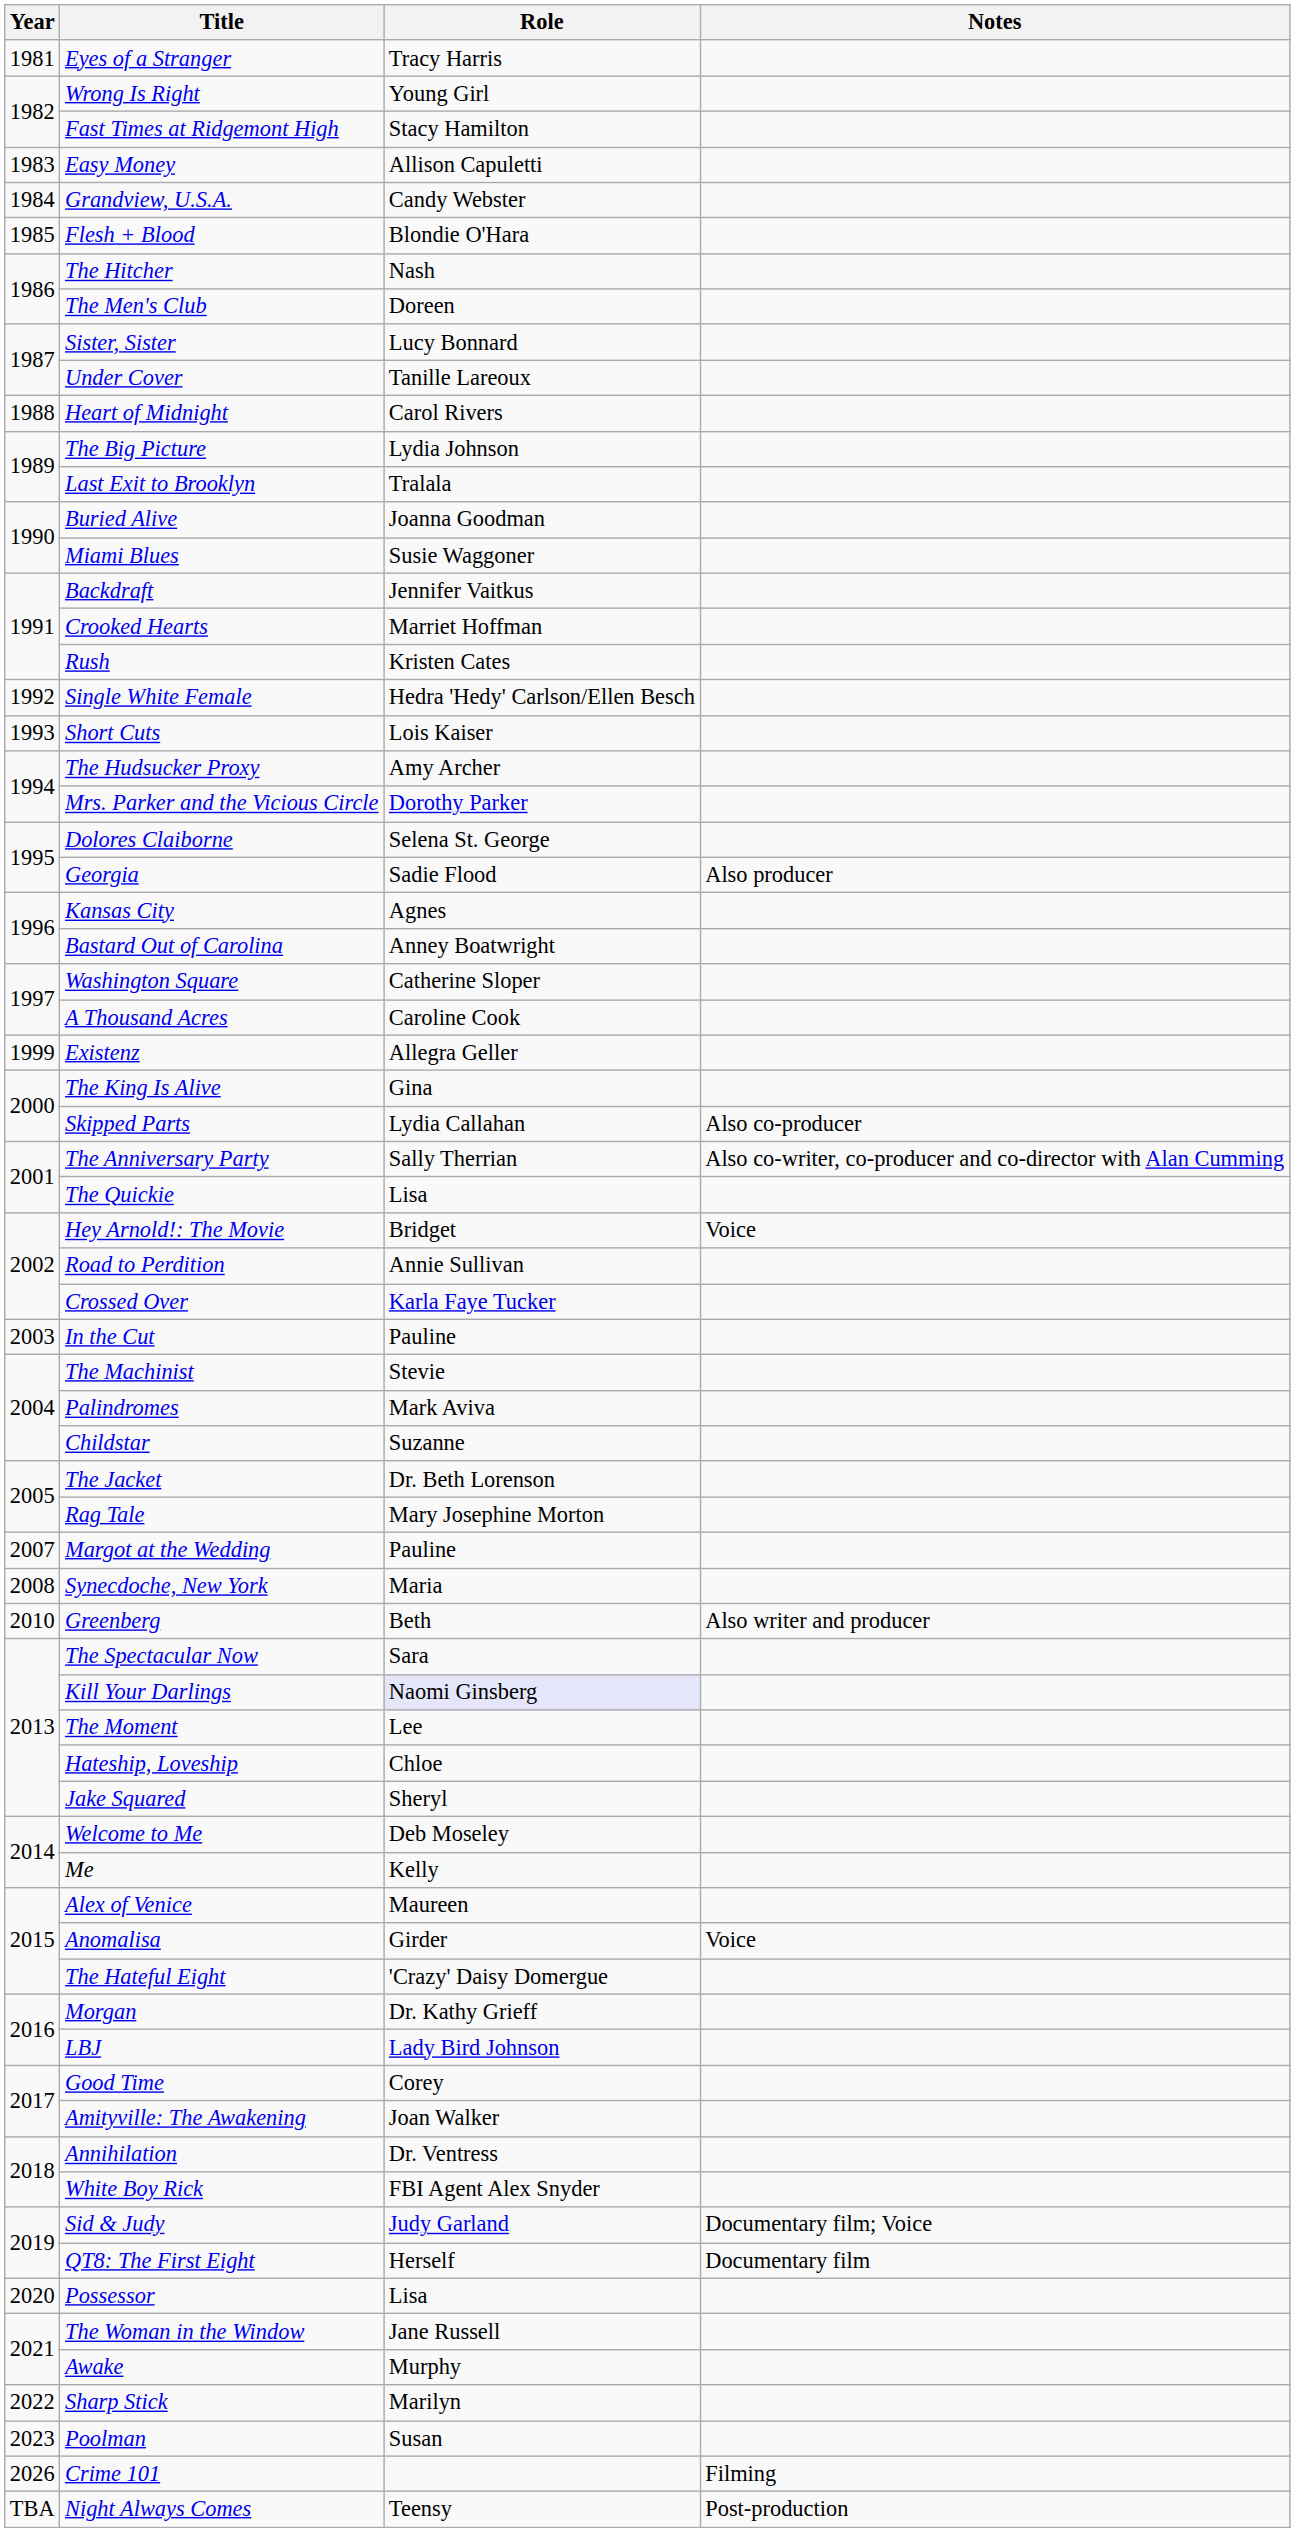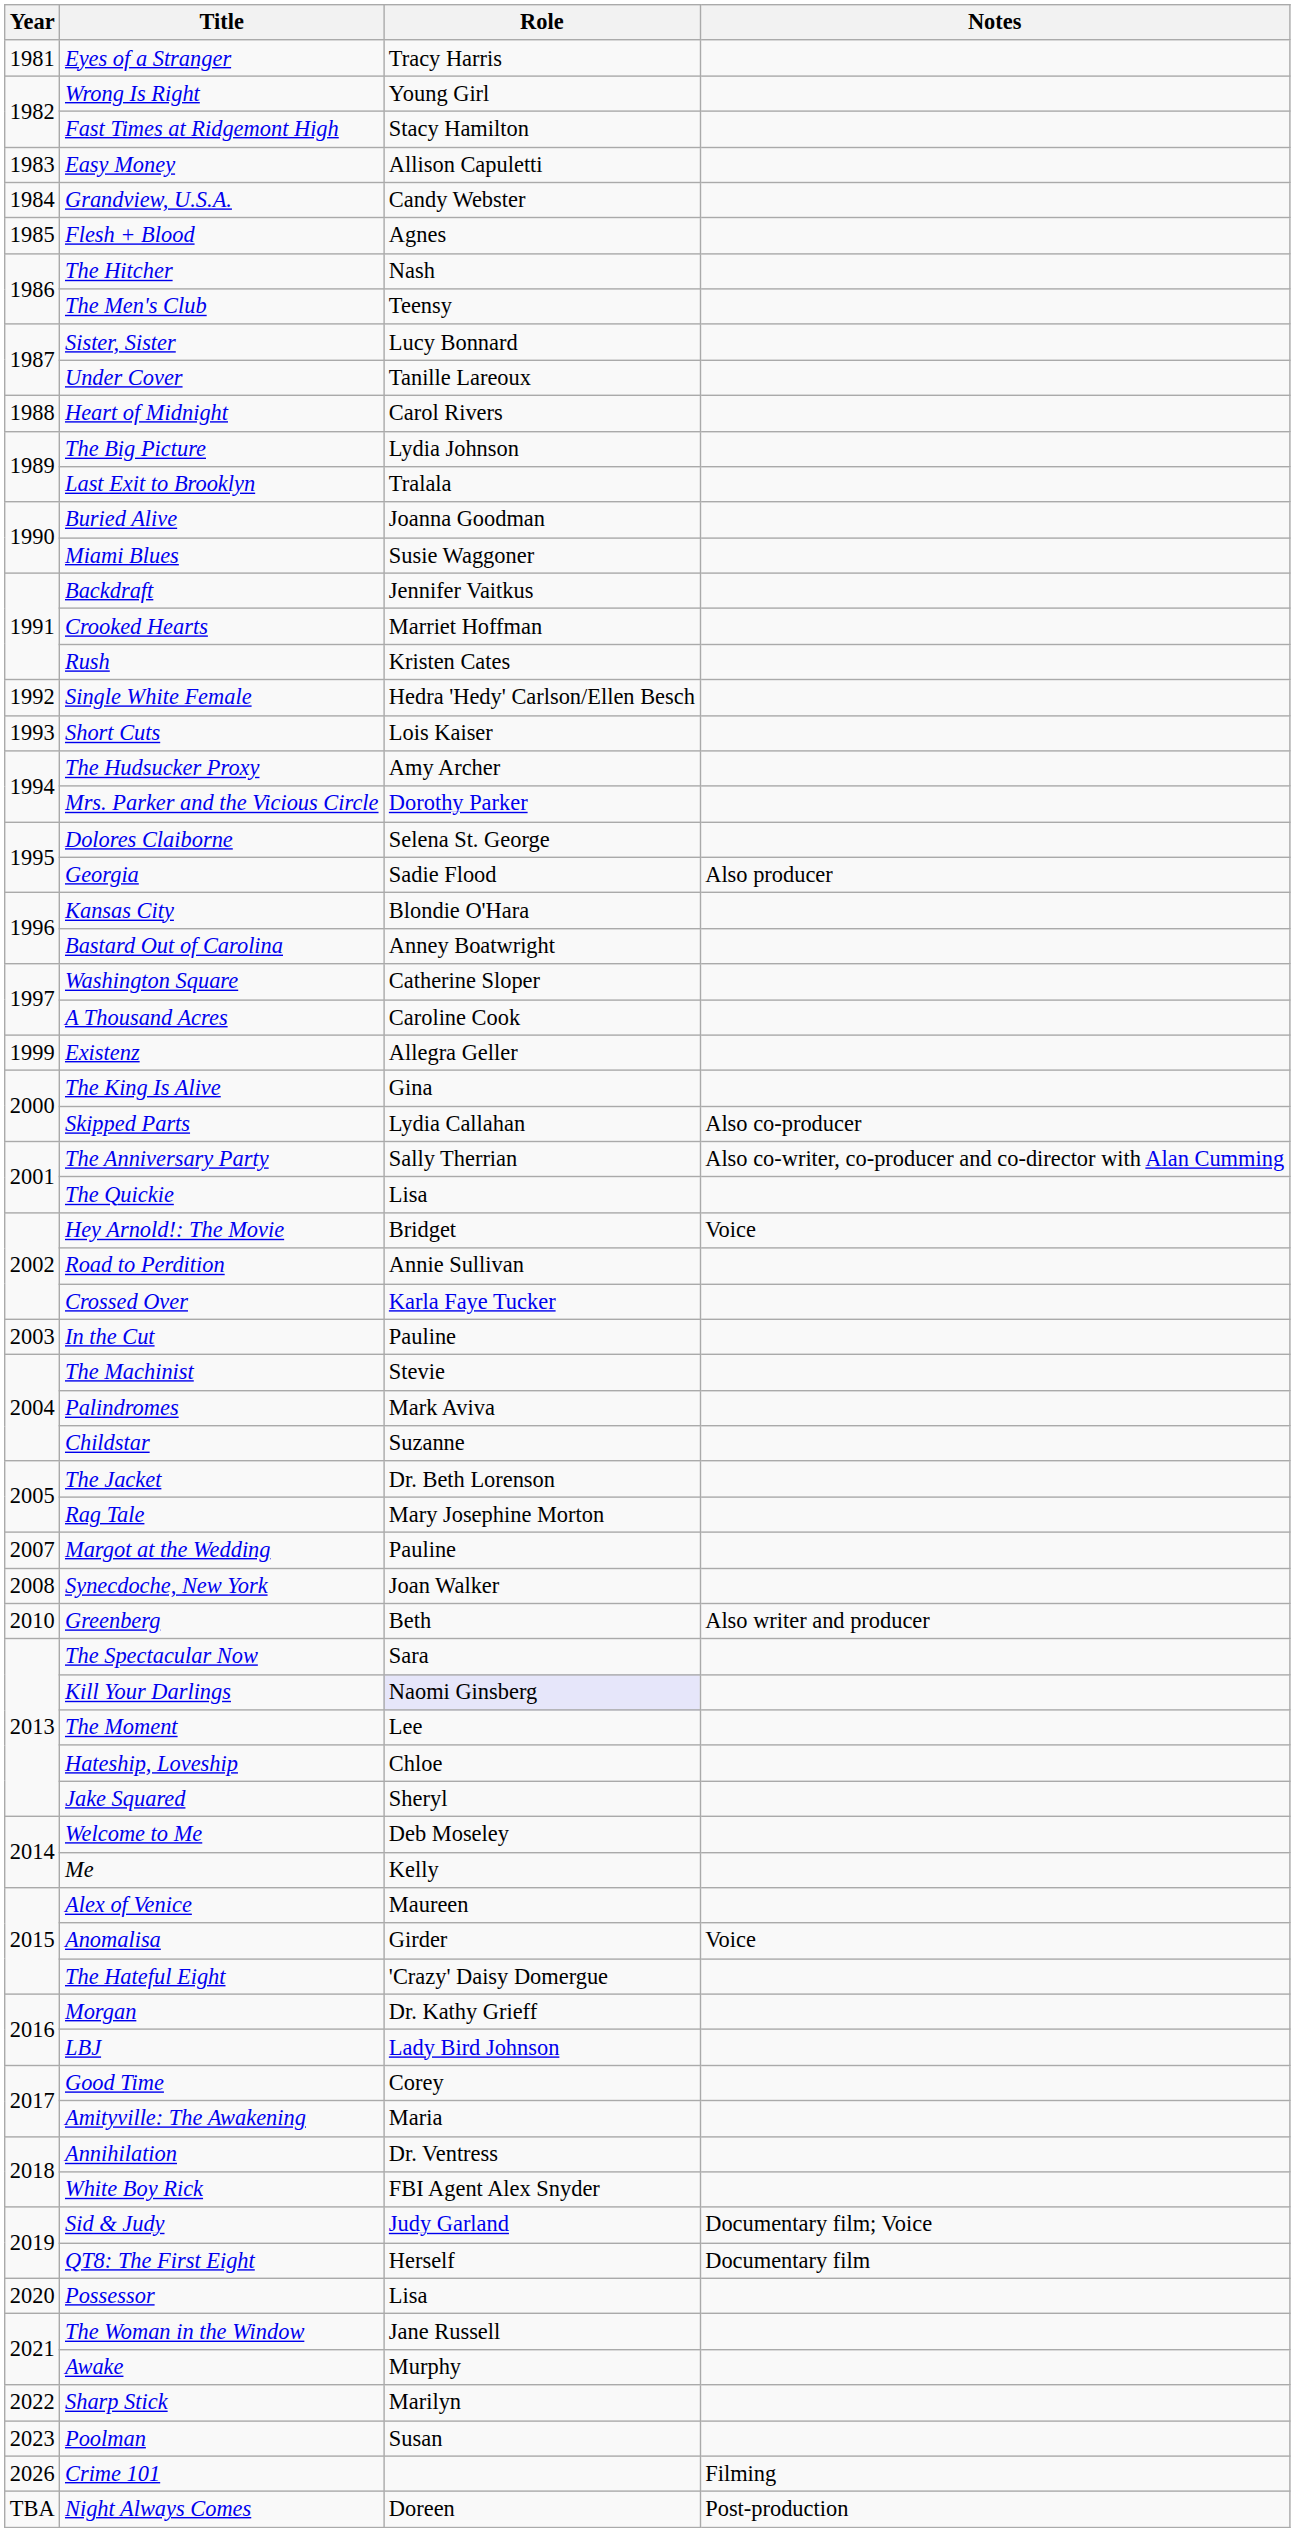Flesh + Blood | Role: Blondie O'Hara -> Agnes
The Men's Club | Role: Doreen -> Teensy
Kansas City | Role: Agnes -> Blondie O'Hara
Synecdoche, New York | Role: Maria -> Joan Walker
Amityville: The Awakening | Role: Joan Walker -> Maria
Night Always Comes | Role: Teensy -> Doreen
